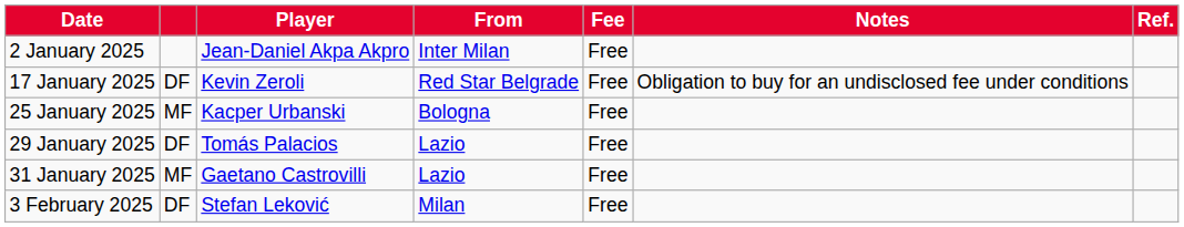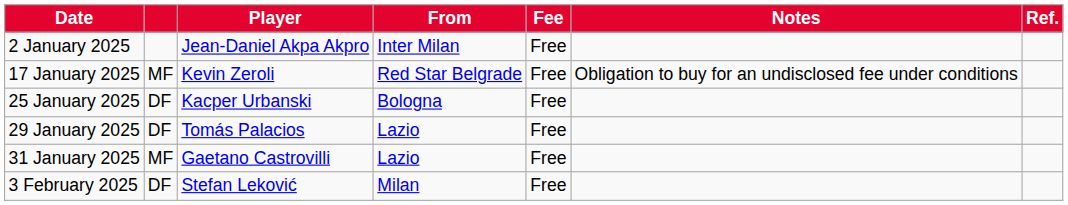17 January 2025 | column 2: DF -> MF
25 January 2025 | column 2: MF -> DF
